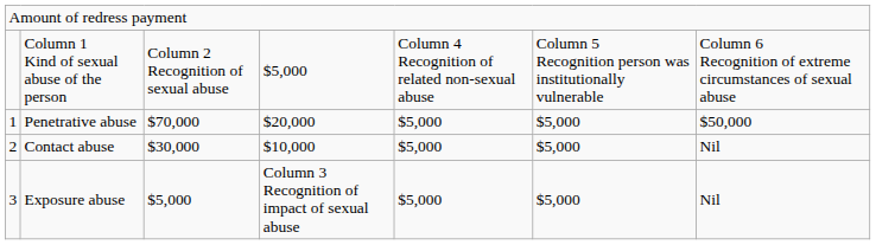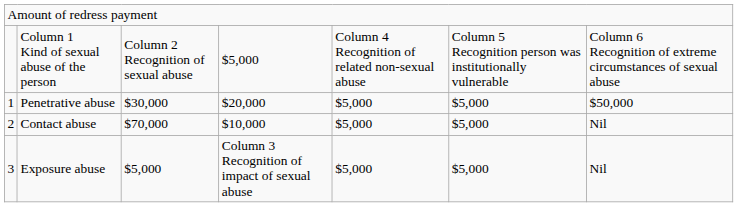Penetrative abuse | column 3: $70,000 -> $30,000
Contact abuse | column 3: $30,000 -> $70,000
